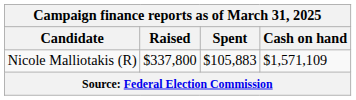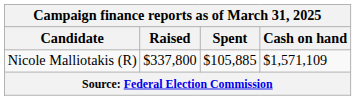Nicole Malliotakis (R) | Spent: $105,883 -> $105,885
